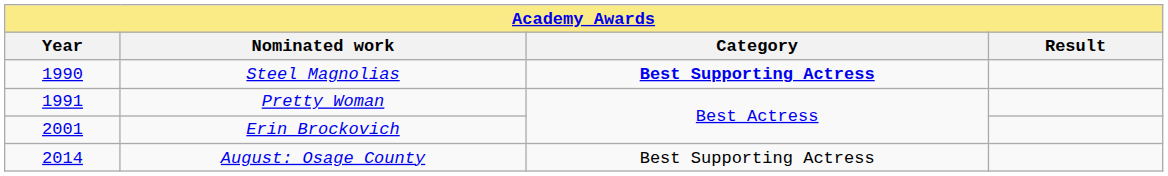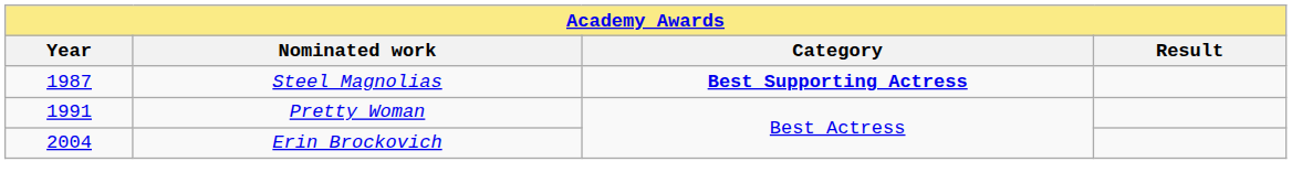Steel Magnolias | Year: 1990 -> 1987
Erin Brockovich | Year: 2001 -> 2004
- row: 2014 | August: Osage County | Best Supporting Actress
